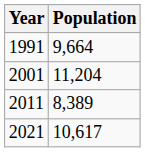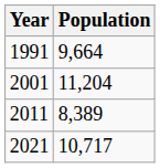2021 | Population: 10,617 -> 10,717
